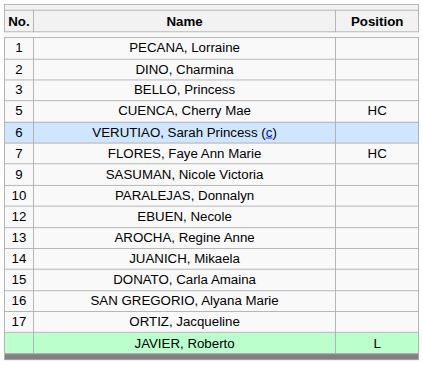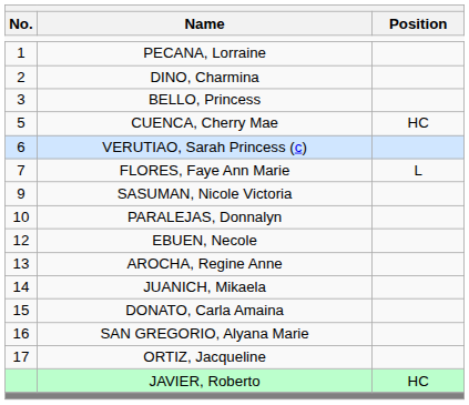FLORES, Faye Ann Marie | Position: HC -> L
JAVIER, Roberto | Position: L -> HC
